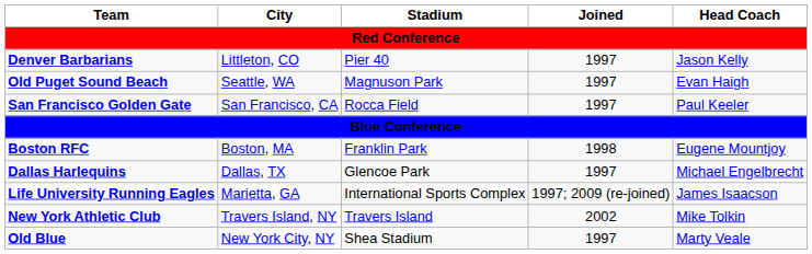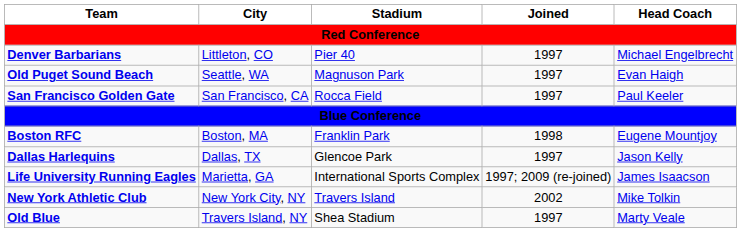Denver Barbarians | Head Coach: Jason Kelly -> Michael Engelbrecht
Dallas Harlequins | Head Coach: Michael Engelbrecht -> Jason Kelly
New York Athletic Club | City: Travers Island, NY -> New York City, NY
Old Blue | City: New York City, NY -> Travers Island, NY
